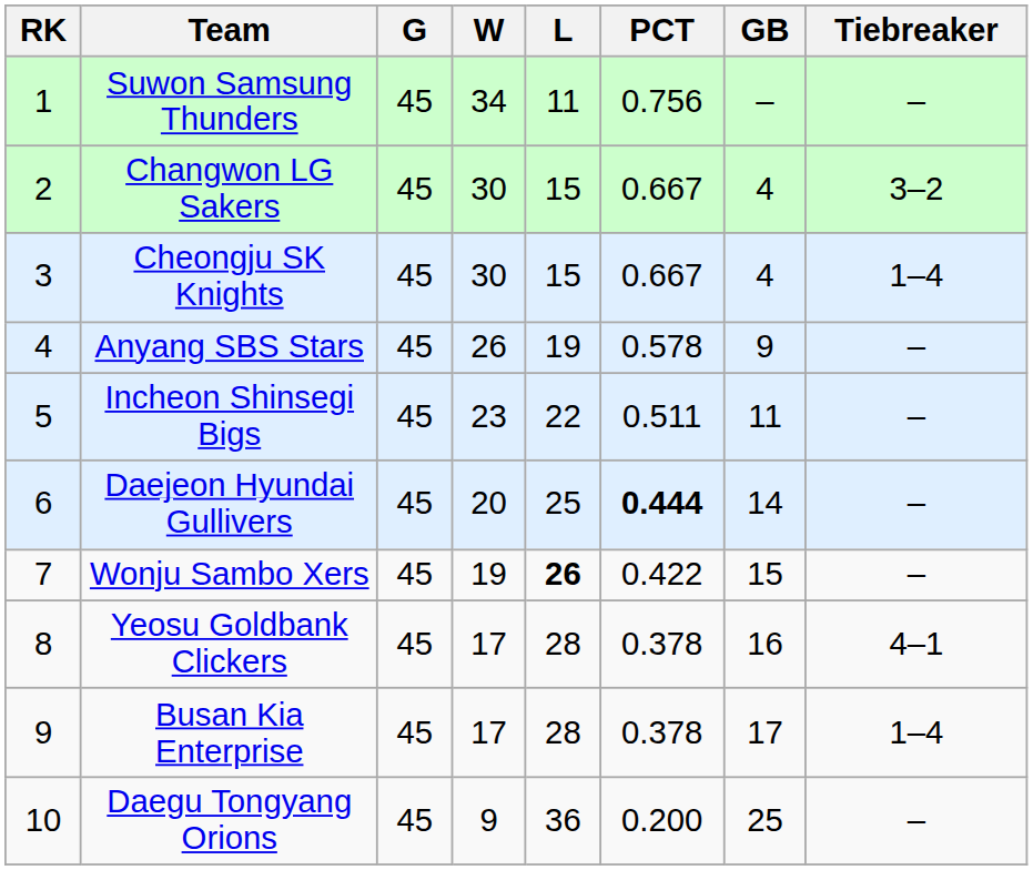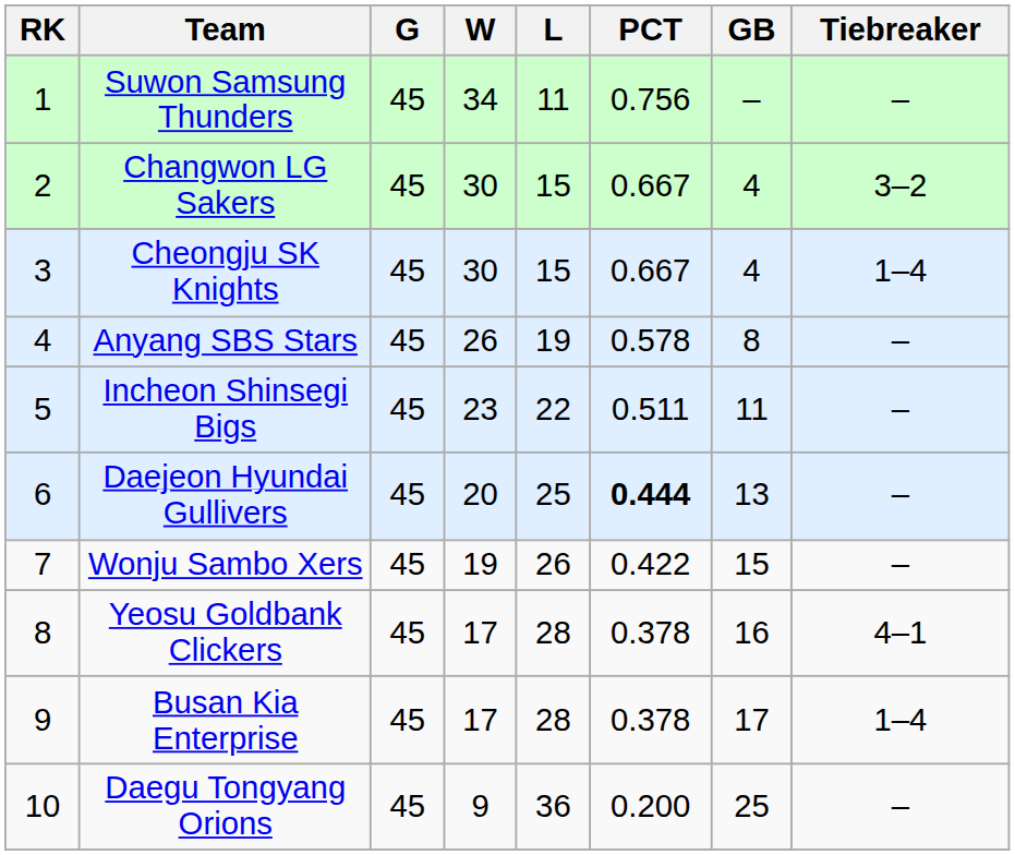Anyang SBS Stars | GB: 9 -> 8
Daejeon Hyundai Gullivers | GB: 14 -> 13
Wonju Sambo Xers | L: bold -> normal
